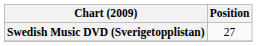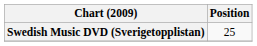Swedish Music DVD (Sverigetopplistan) | Position: 27 -> 25
